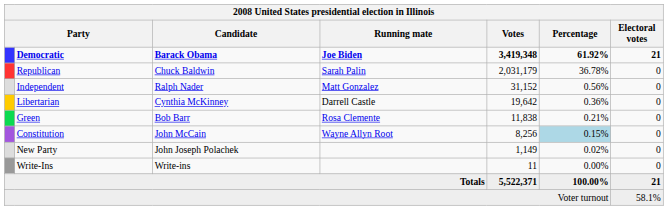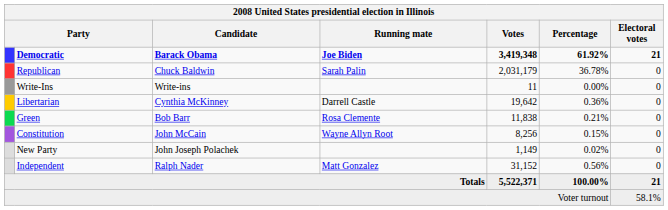rows swapped: Independent <-> Write-Ins
Constitution | Percentage: lightblue background -> no background
